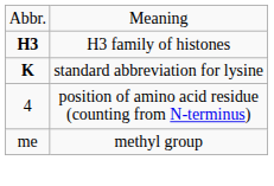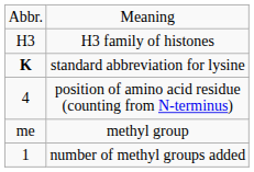H3 family of histones | column 1: bold -> normal
+ row: 1 | number of methyl groups added
